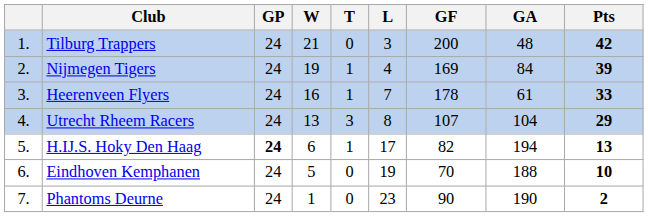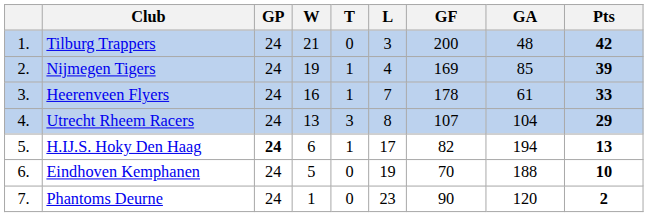Nijmegen Tigers | GA: 84 -> 85
Phantoms Deurne | GA: 190 -> 120
